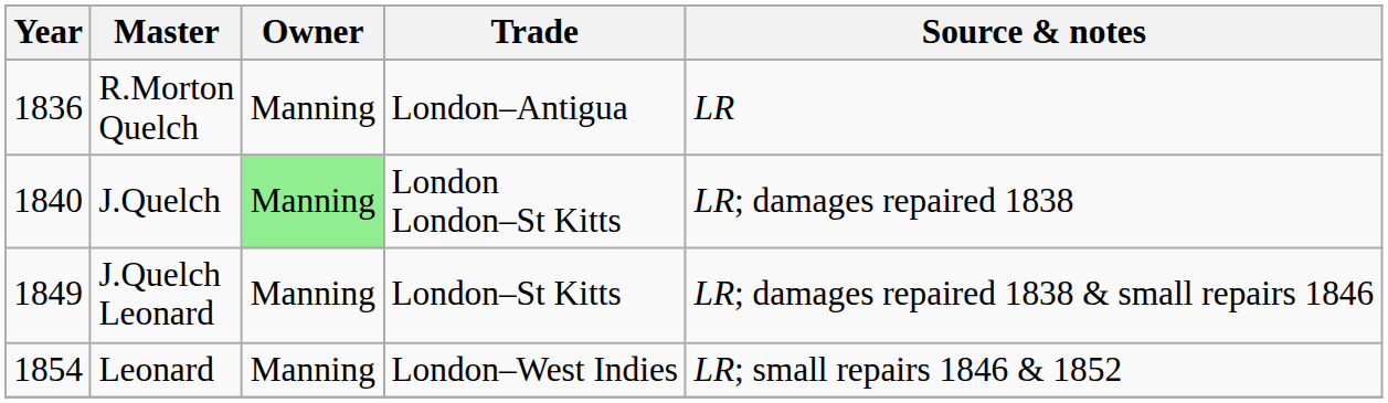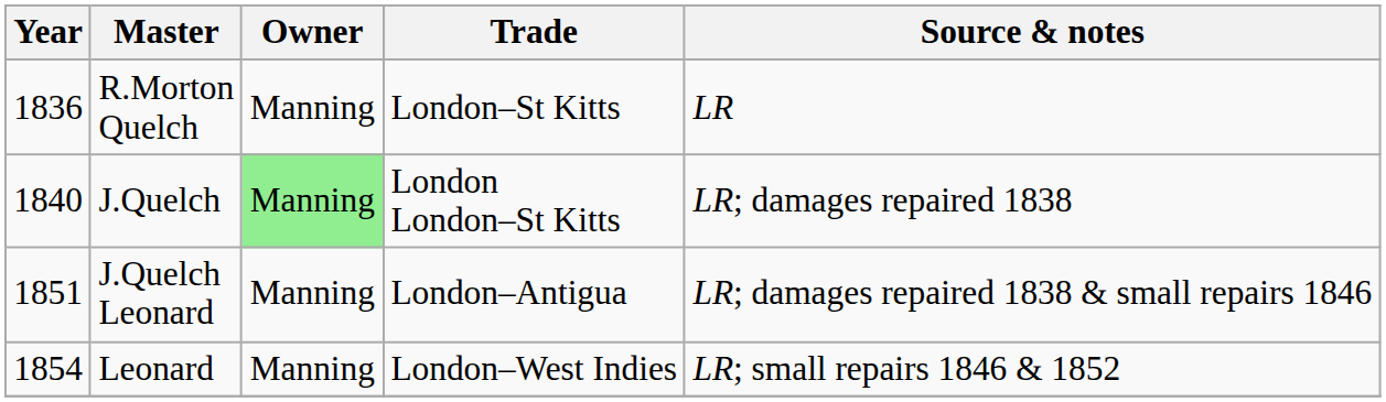R.Morton Quelch | Trade: London–Antigua -> London–St Kitts
J.Quelch Leonard | Year: 1849 -> 1851
J.Quelch Leonard | Trade: London–St Kitts -> London–Antigua
